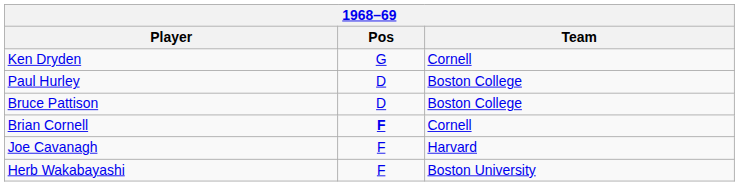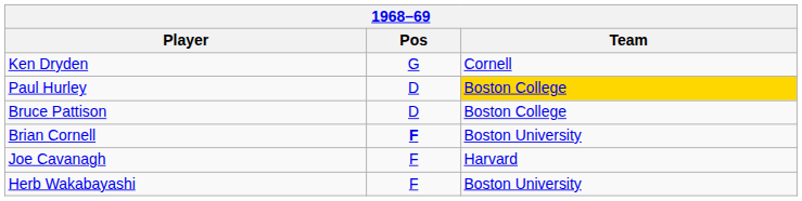Paul Hurley | Team: no background -> gold background
Brian Cornell | Team: Cornell -> Boston University
